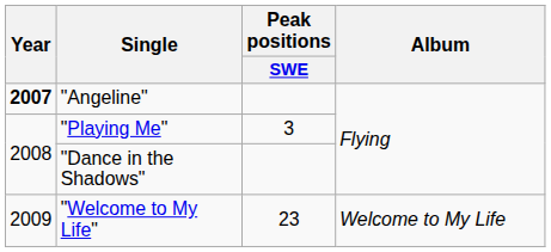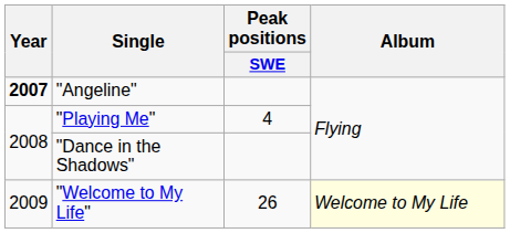"Playing Me" | Peak positions / SWE: 3 -> 4
"Welcome to My Life" | Peak positions / SWE: 23 -> 26
"Welcome to My Life" | Album: no background -> lightyellow background
